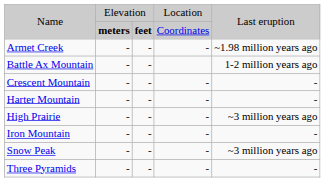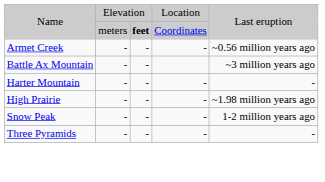Name / Coordinates | column 2: bold -> normal
Armet Creek | column 5: ~1.98 million years ago -> ~0.56 million years ago
Battle Ax Mountain | column 5: 1-2 million years ago -> ~3 million years ago
- row: Crescent Mountain | - | - | - | -
High Prairie | column 5: ~3 million years ago -> ~1.98 million years ago
- row: Iron Mountain | - | - | - | -
Snow Peak | column 5: ~3 million years ago -> 1-2 million years ago
